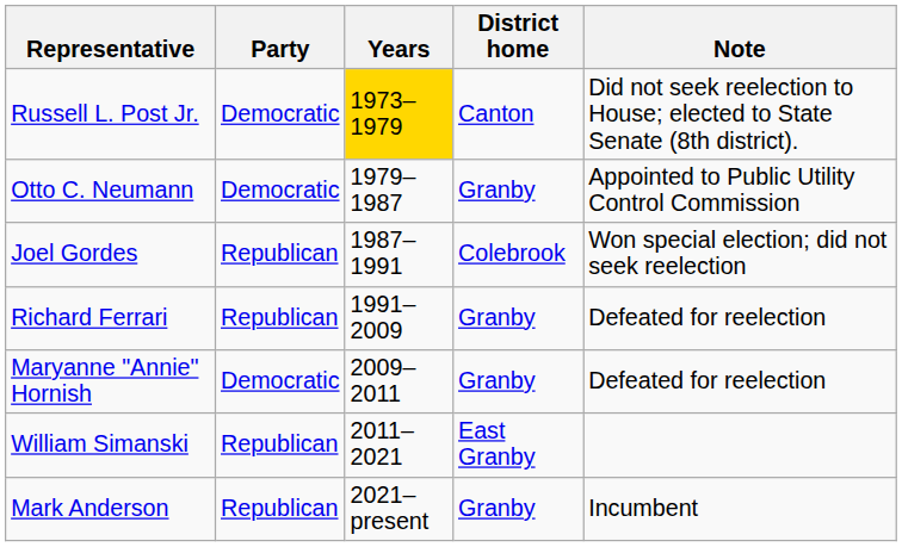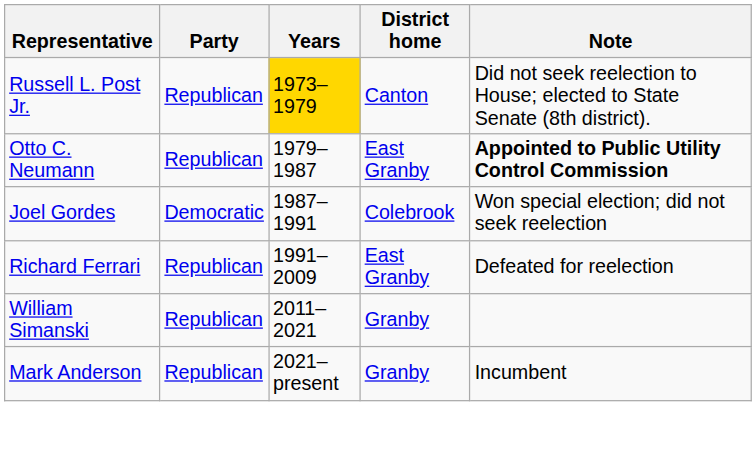Russell L. Post Jr. | Party: Democratic -> Republican
Otto C. Neumann | Party: Democratic -> Republican
Otto C. Neumann | District home: Granby -> East Granby
Otto C. Neumann | Note: normal -> bold
Joel Gordes | Party: Republican -> Democratic
Richard Ferrari | District home: Granby -> East Granby
- row: Maryanne "Annie" Hornish | Democratic | 2009–2011 | Granby | Defeated for reelection
William Simanski | District home: East Granby -> Granby
